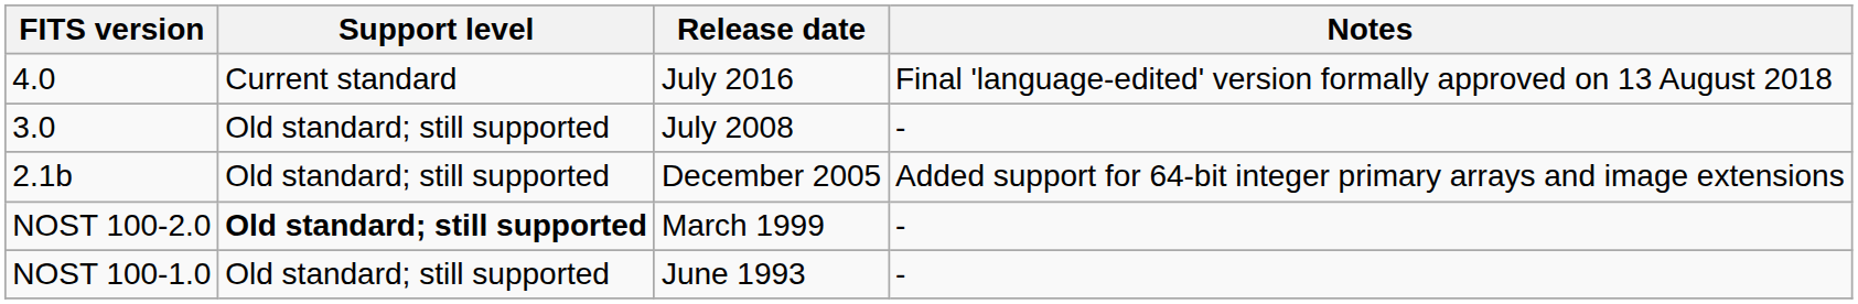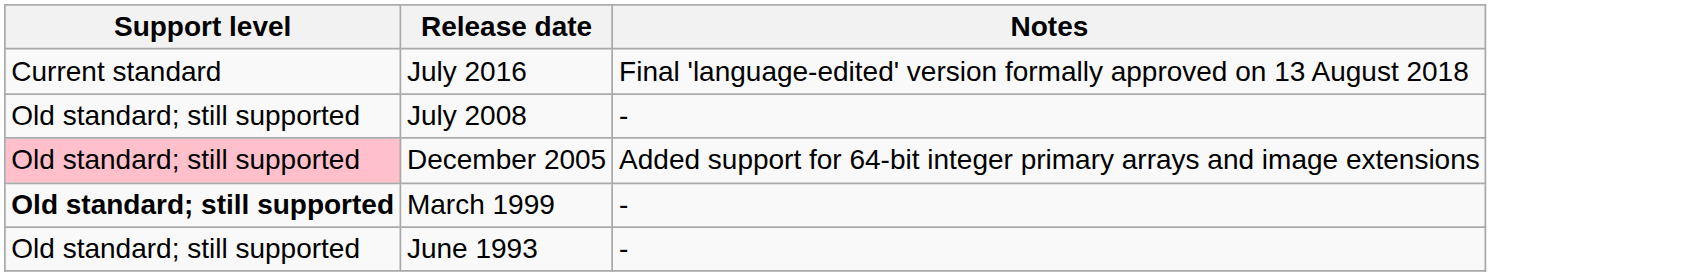- column: FITS version | 4.0 | 3.0 | 2.1b | NOST 100-2.0 | NOST 100-1.0
December 2005 | Support level: no background -> pink background
